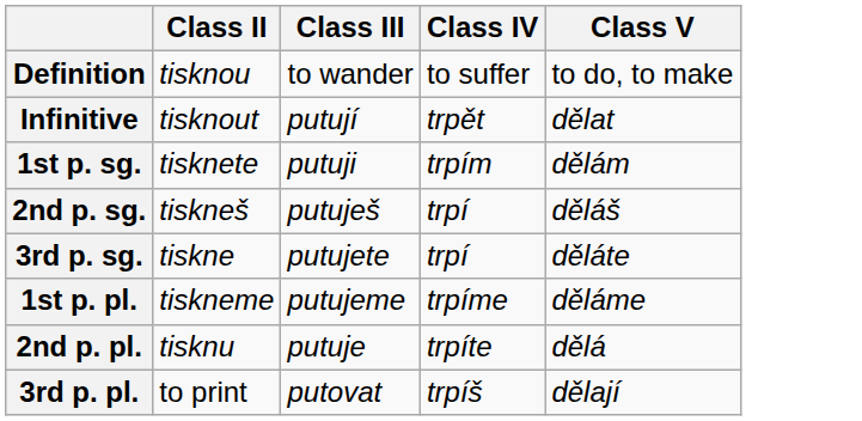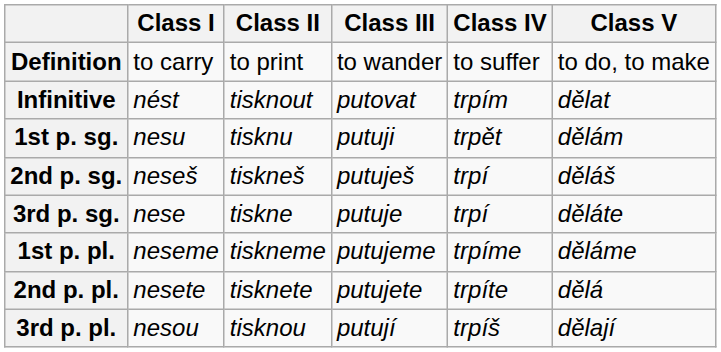+ column: Class I | to carry | nést | nesu | neseš | nese | neseme | nesete | nesou
Definition | Class II: tisknou -> to print
Infinitive | Class III: putují -> putovat
Infinitive | Class IV: trpět -> trpím
1st p. sg. | Class II: tisknete -> tisknu
1st p. sg. | Class IV: trpím -> trpět
3rd p. sg. | Class III: putujete -> putuje
2nd p. pl. | Class II: tisknu -> tisknete
2nd p. pl. | Class III: putuje -> putujete
3rd p. pl. | Class II: to print -> tisknou
3rd p. pl. | Class III: putovat -> putují
